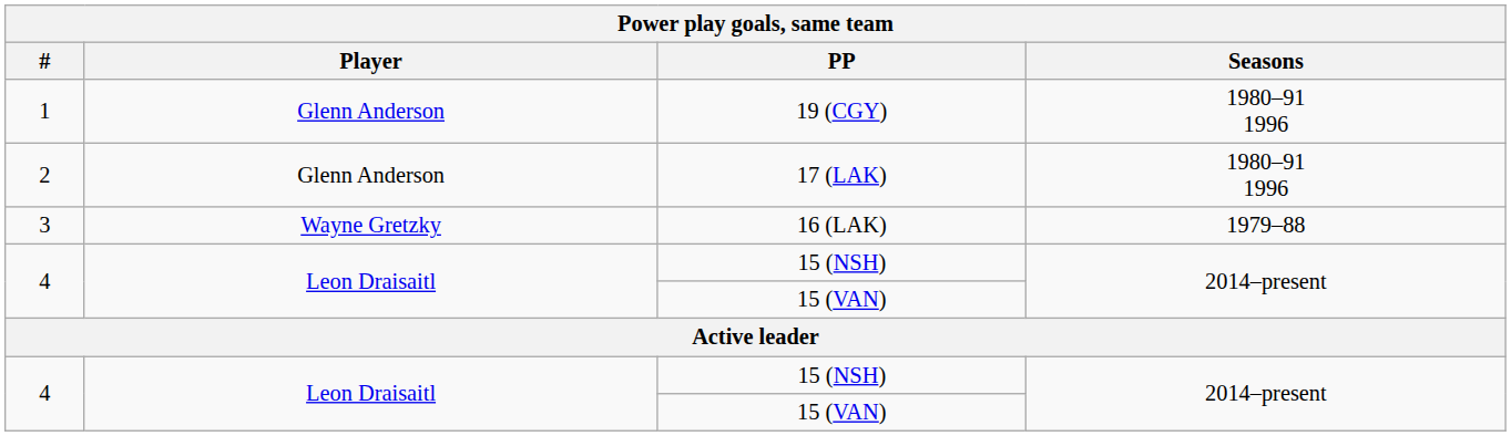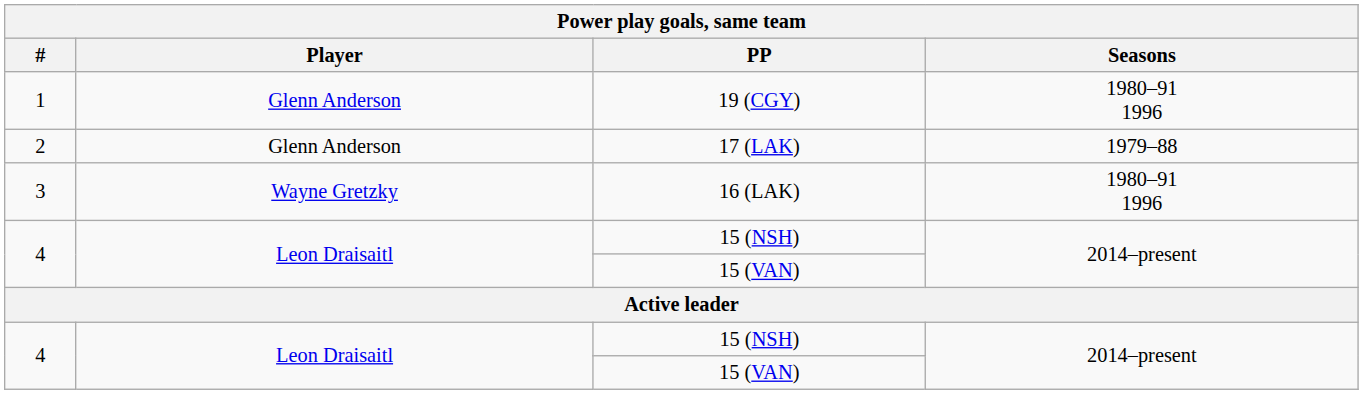17 (LAK) | Seasons: 1980–91 1996 -> 1979–88
16 (LAK) | Seasons: 1979–88 -> 1980–91 1996
